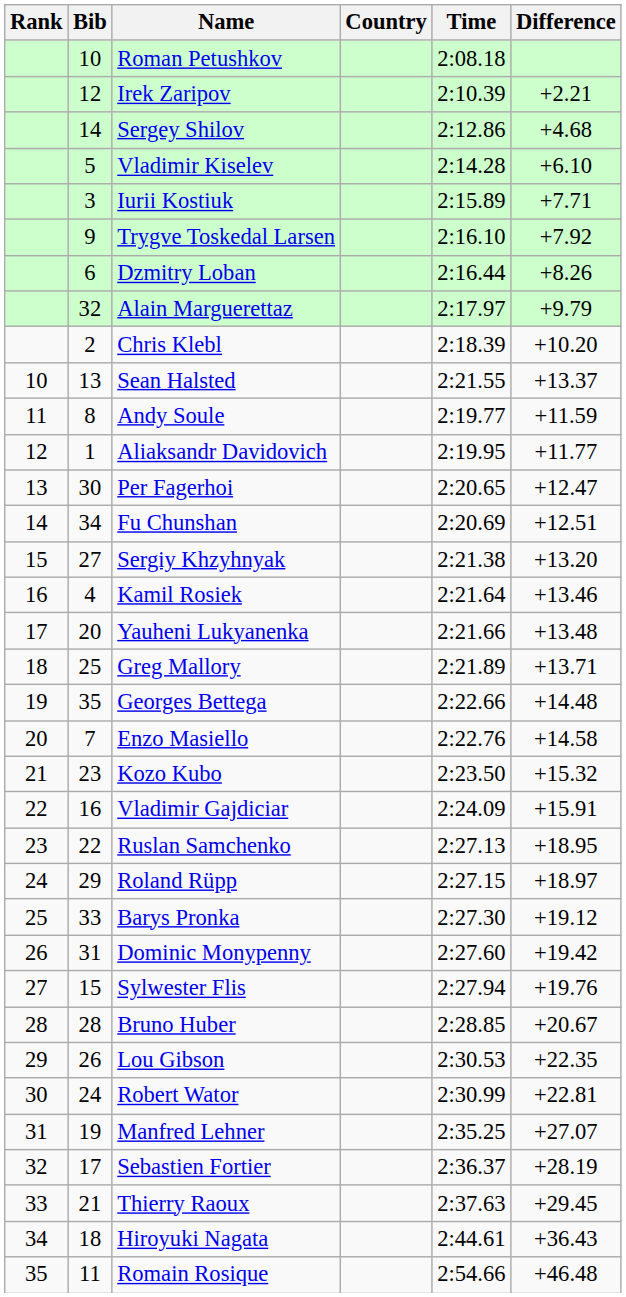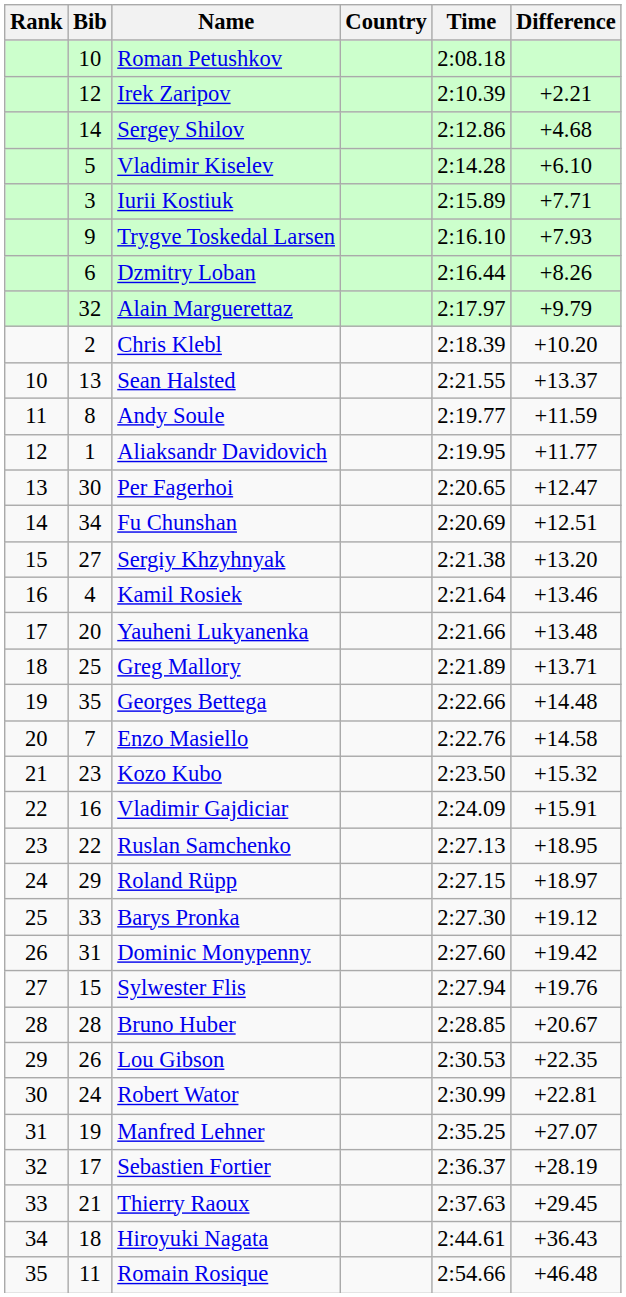Trygve Toskedal Larsen | Difference: +7.92 -> +7.93
